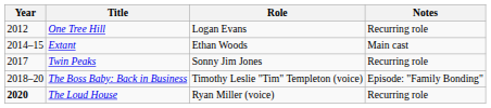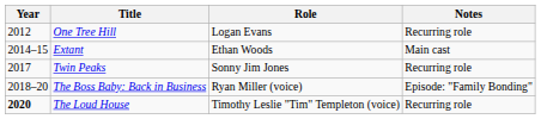The Boss Baby: Back in Business | Role: Timothy Leslie "Tim" Templeton (voice) -> Ryan Miller (voice)
The Loud House | Role: Ryan Miller (voice) -> Timothy Leslie "Tim" Templeton (voice)
